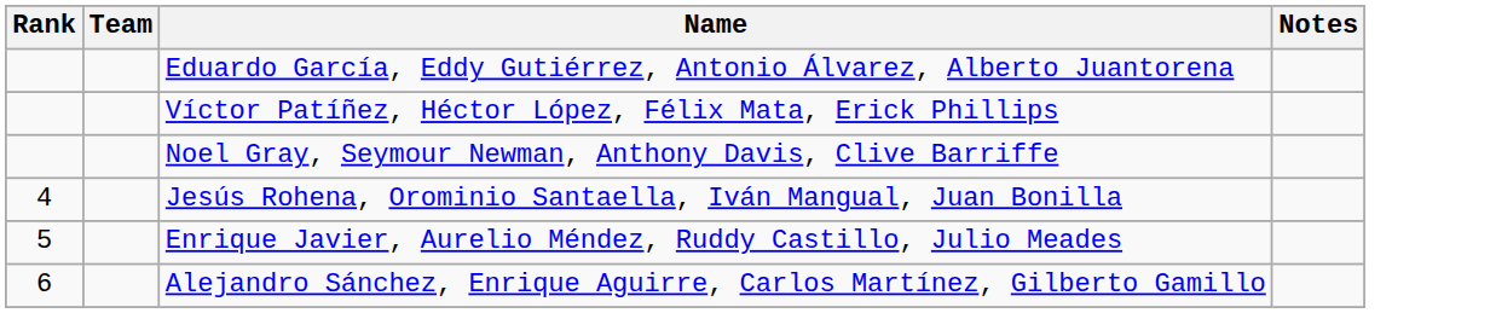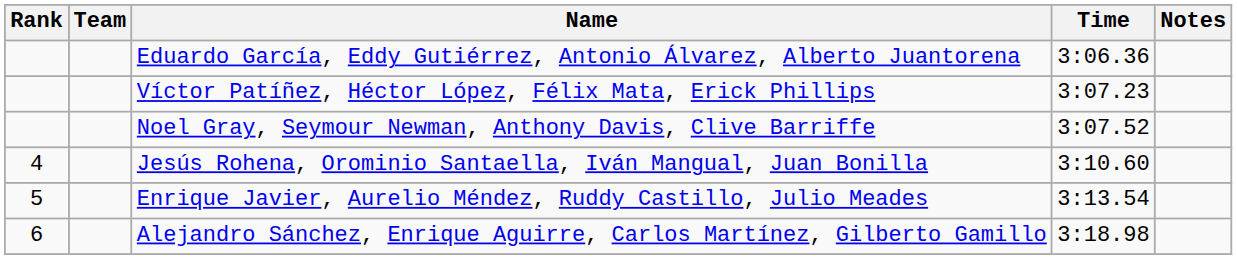+ column: Time | 3:06.36 | 3:07.23 | 3:07.52 | 3:10.60 | 3:13.54 | 3:18.98
